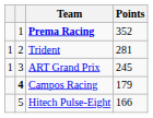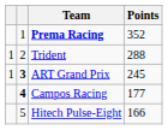Trident | Points: 281 -> 288
ART Grand Prix | column 2: normal -> bold
Campos Racing | Points: 179 -> 177
